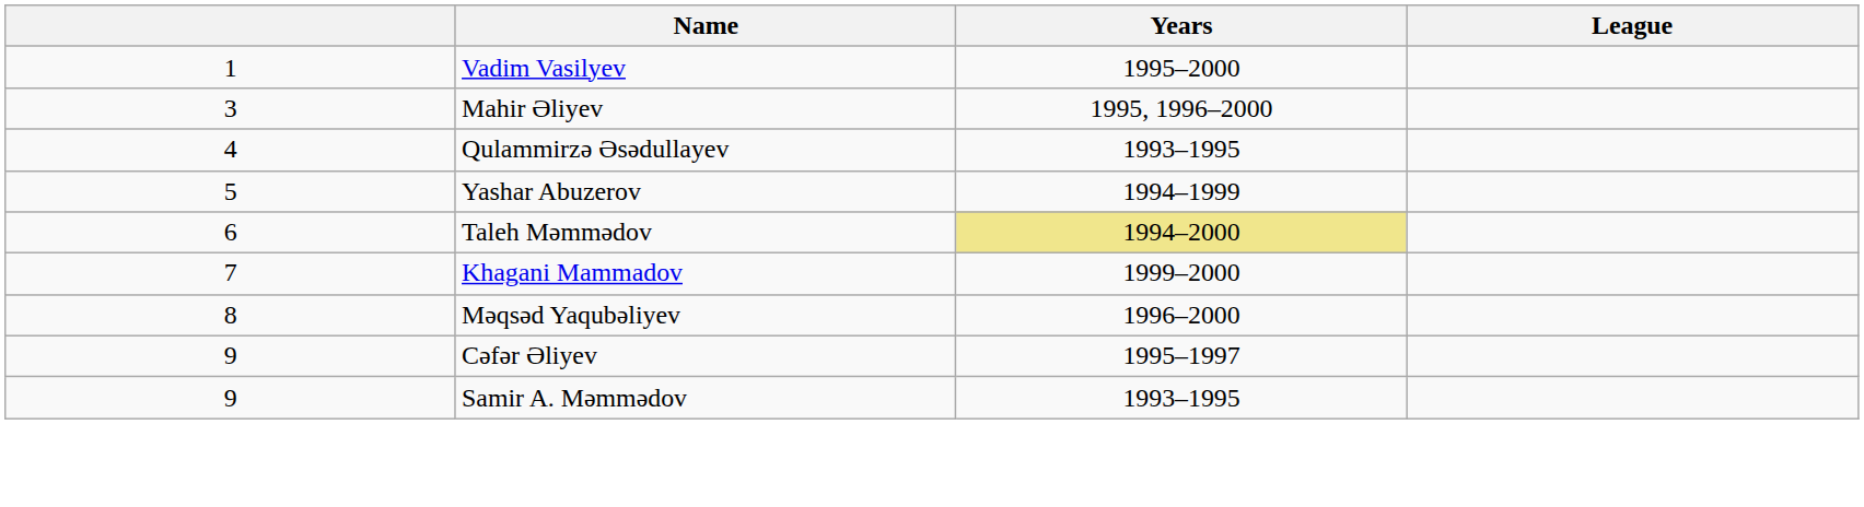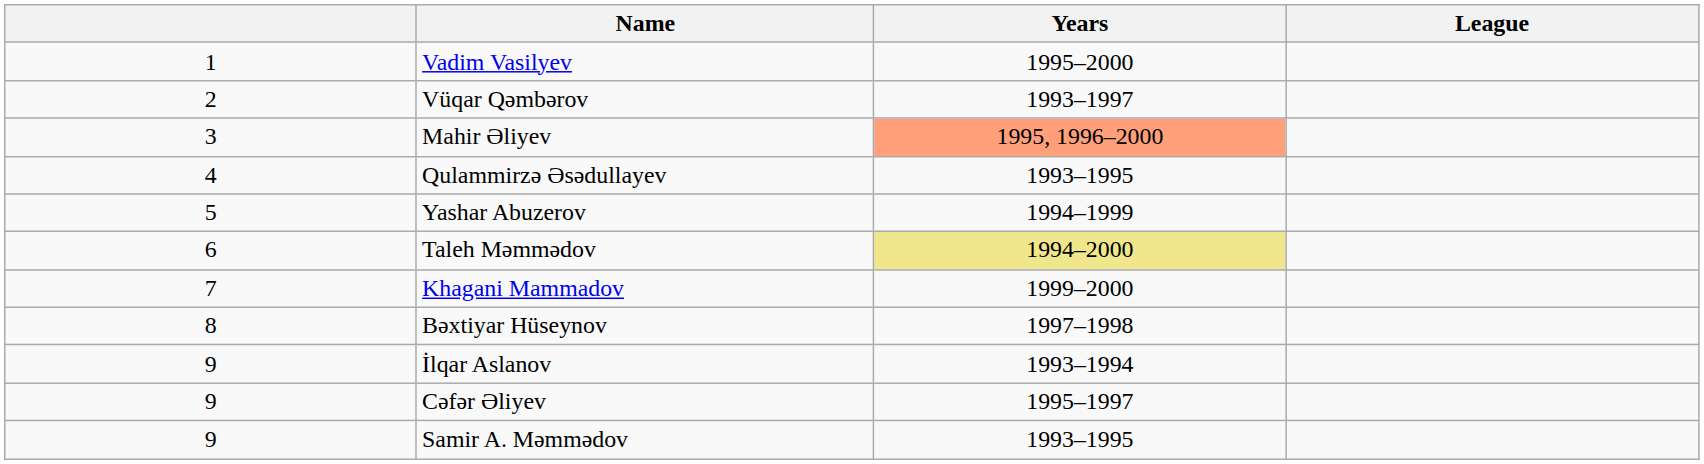+ row: 2 | Vüqar Qəmbərov | 1993–1997
Mahir Əliyev | Years: no background -> lightsalmon background
+ row: 8 | Bəxtiyar Hüseynov | 1997–1998
- row: 8 | Məqsəd Yaqubəliyev | 1996–2000
+ row: 9 | İlqar Aslanov | 1993–1994
